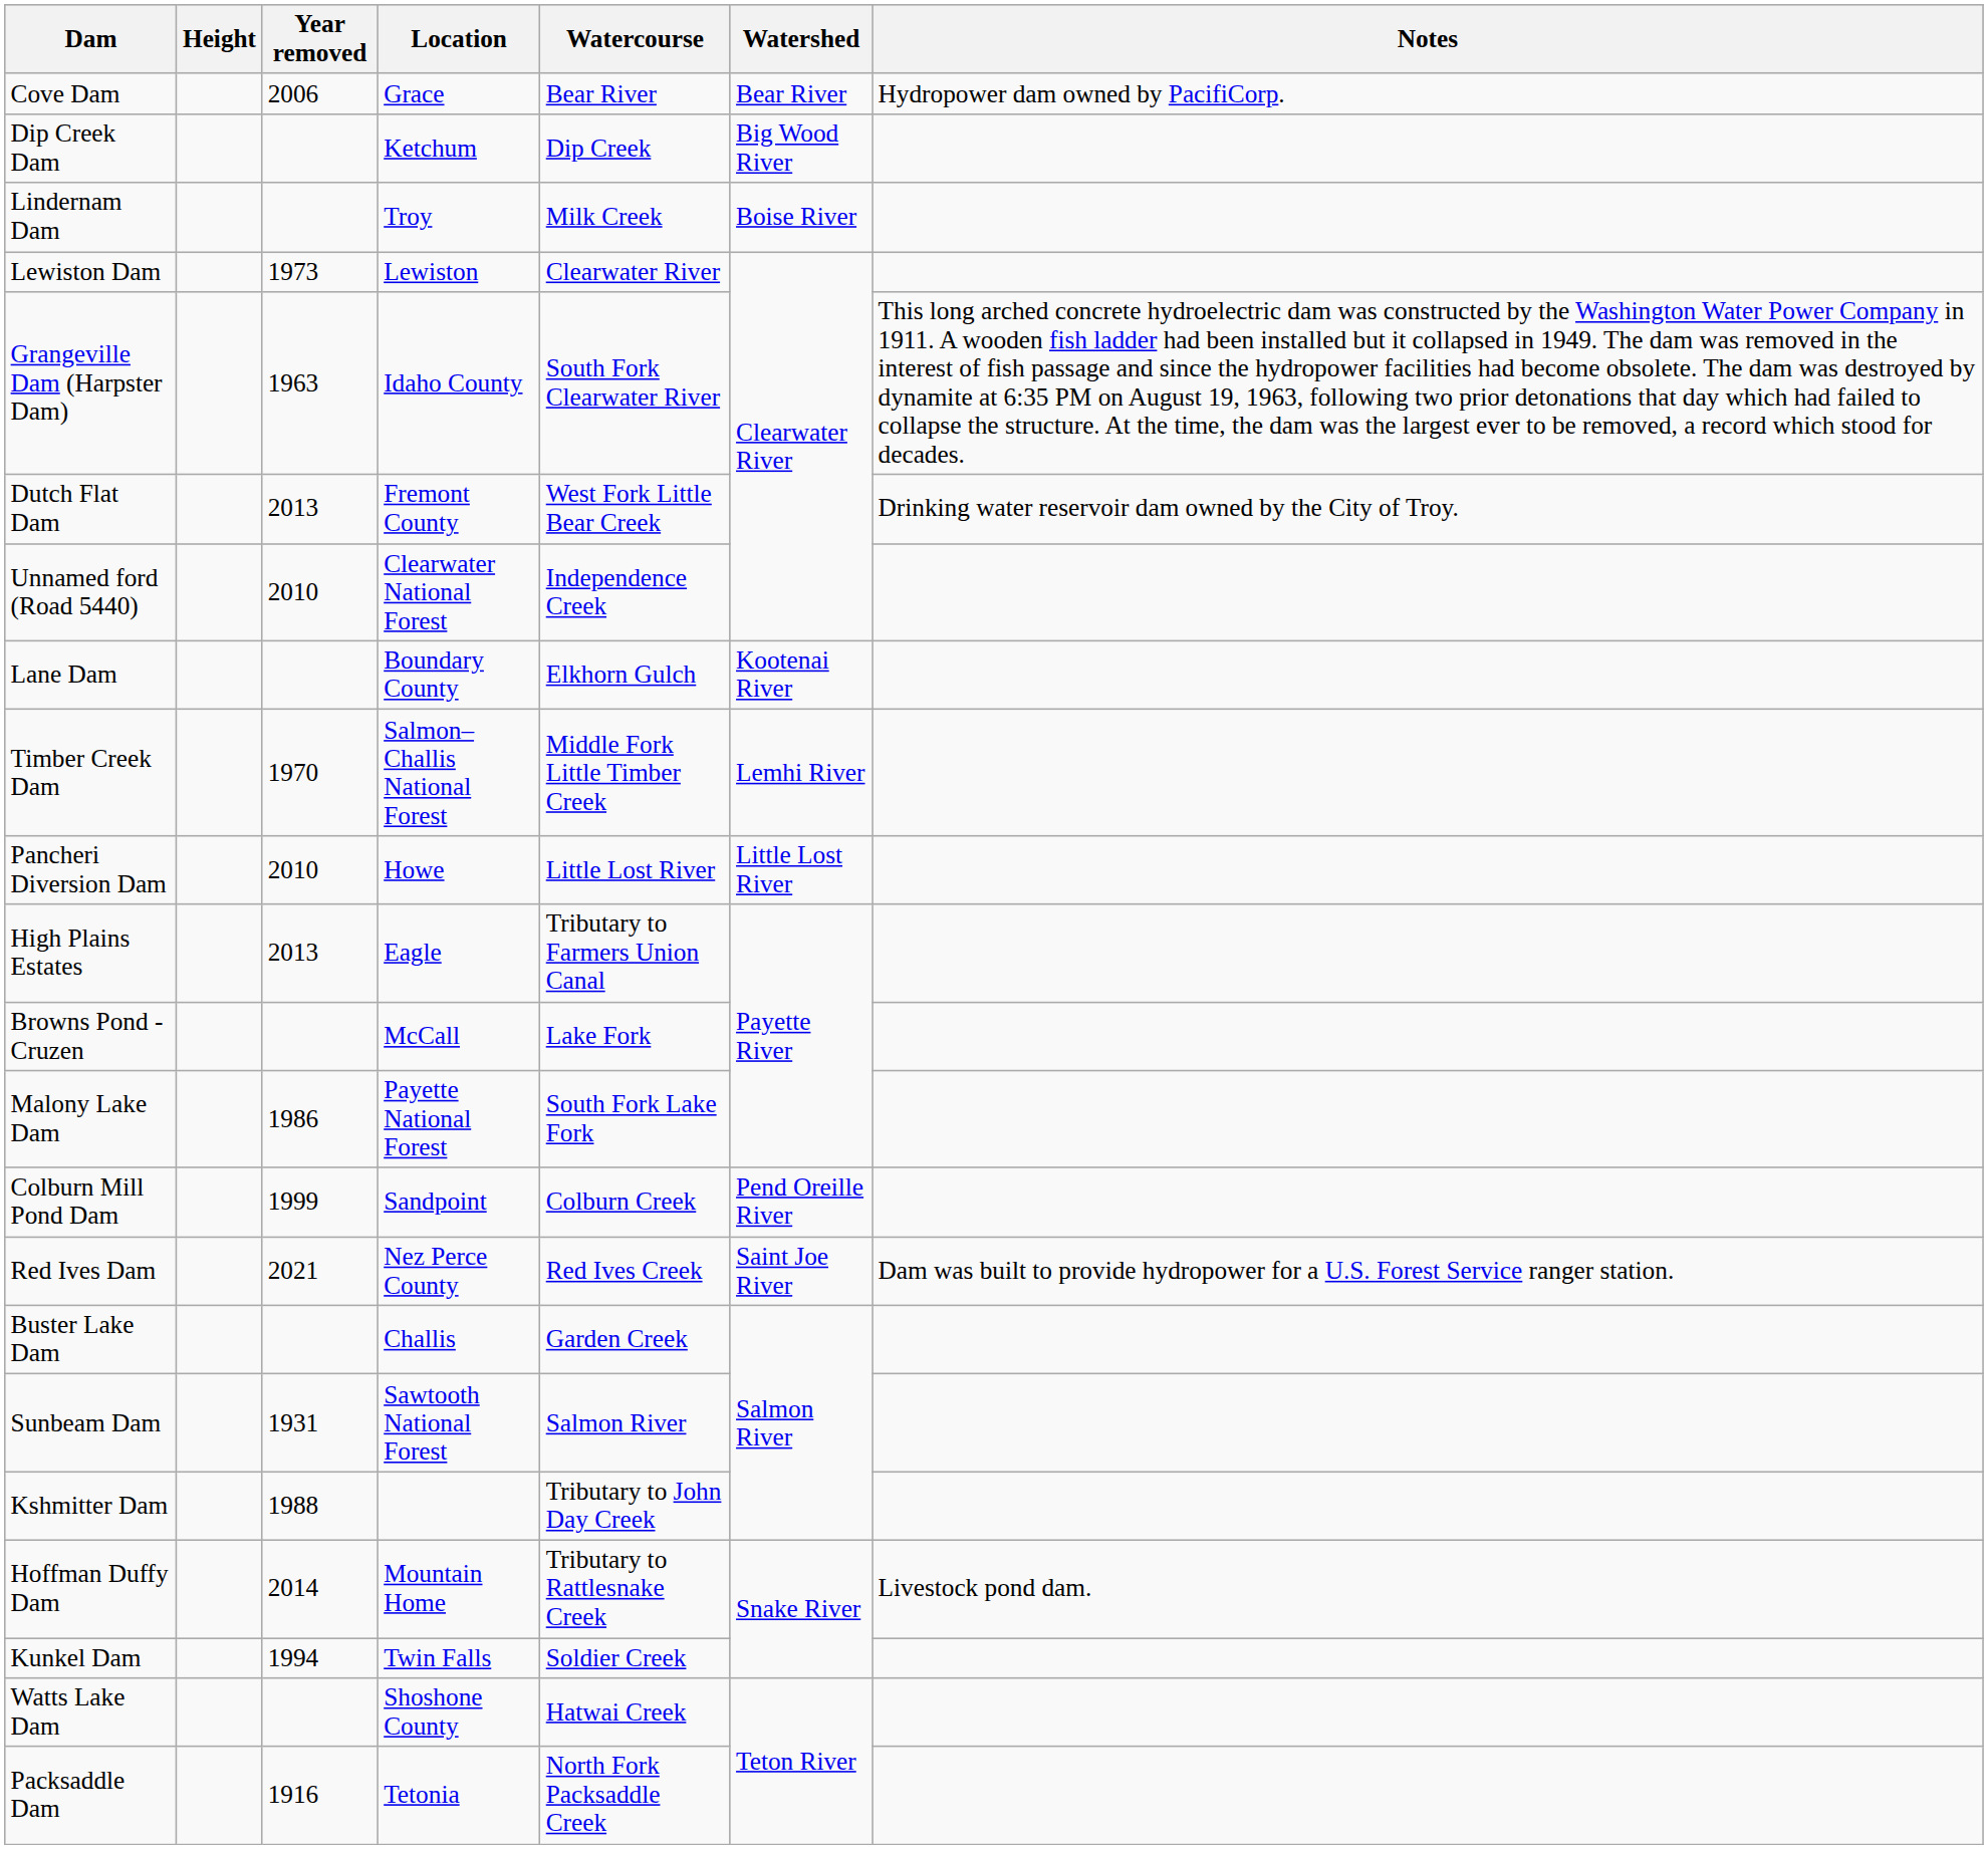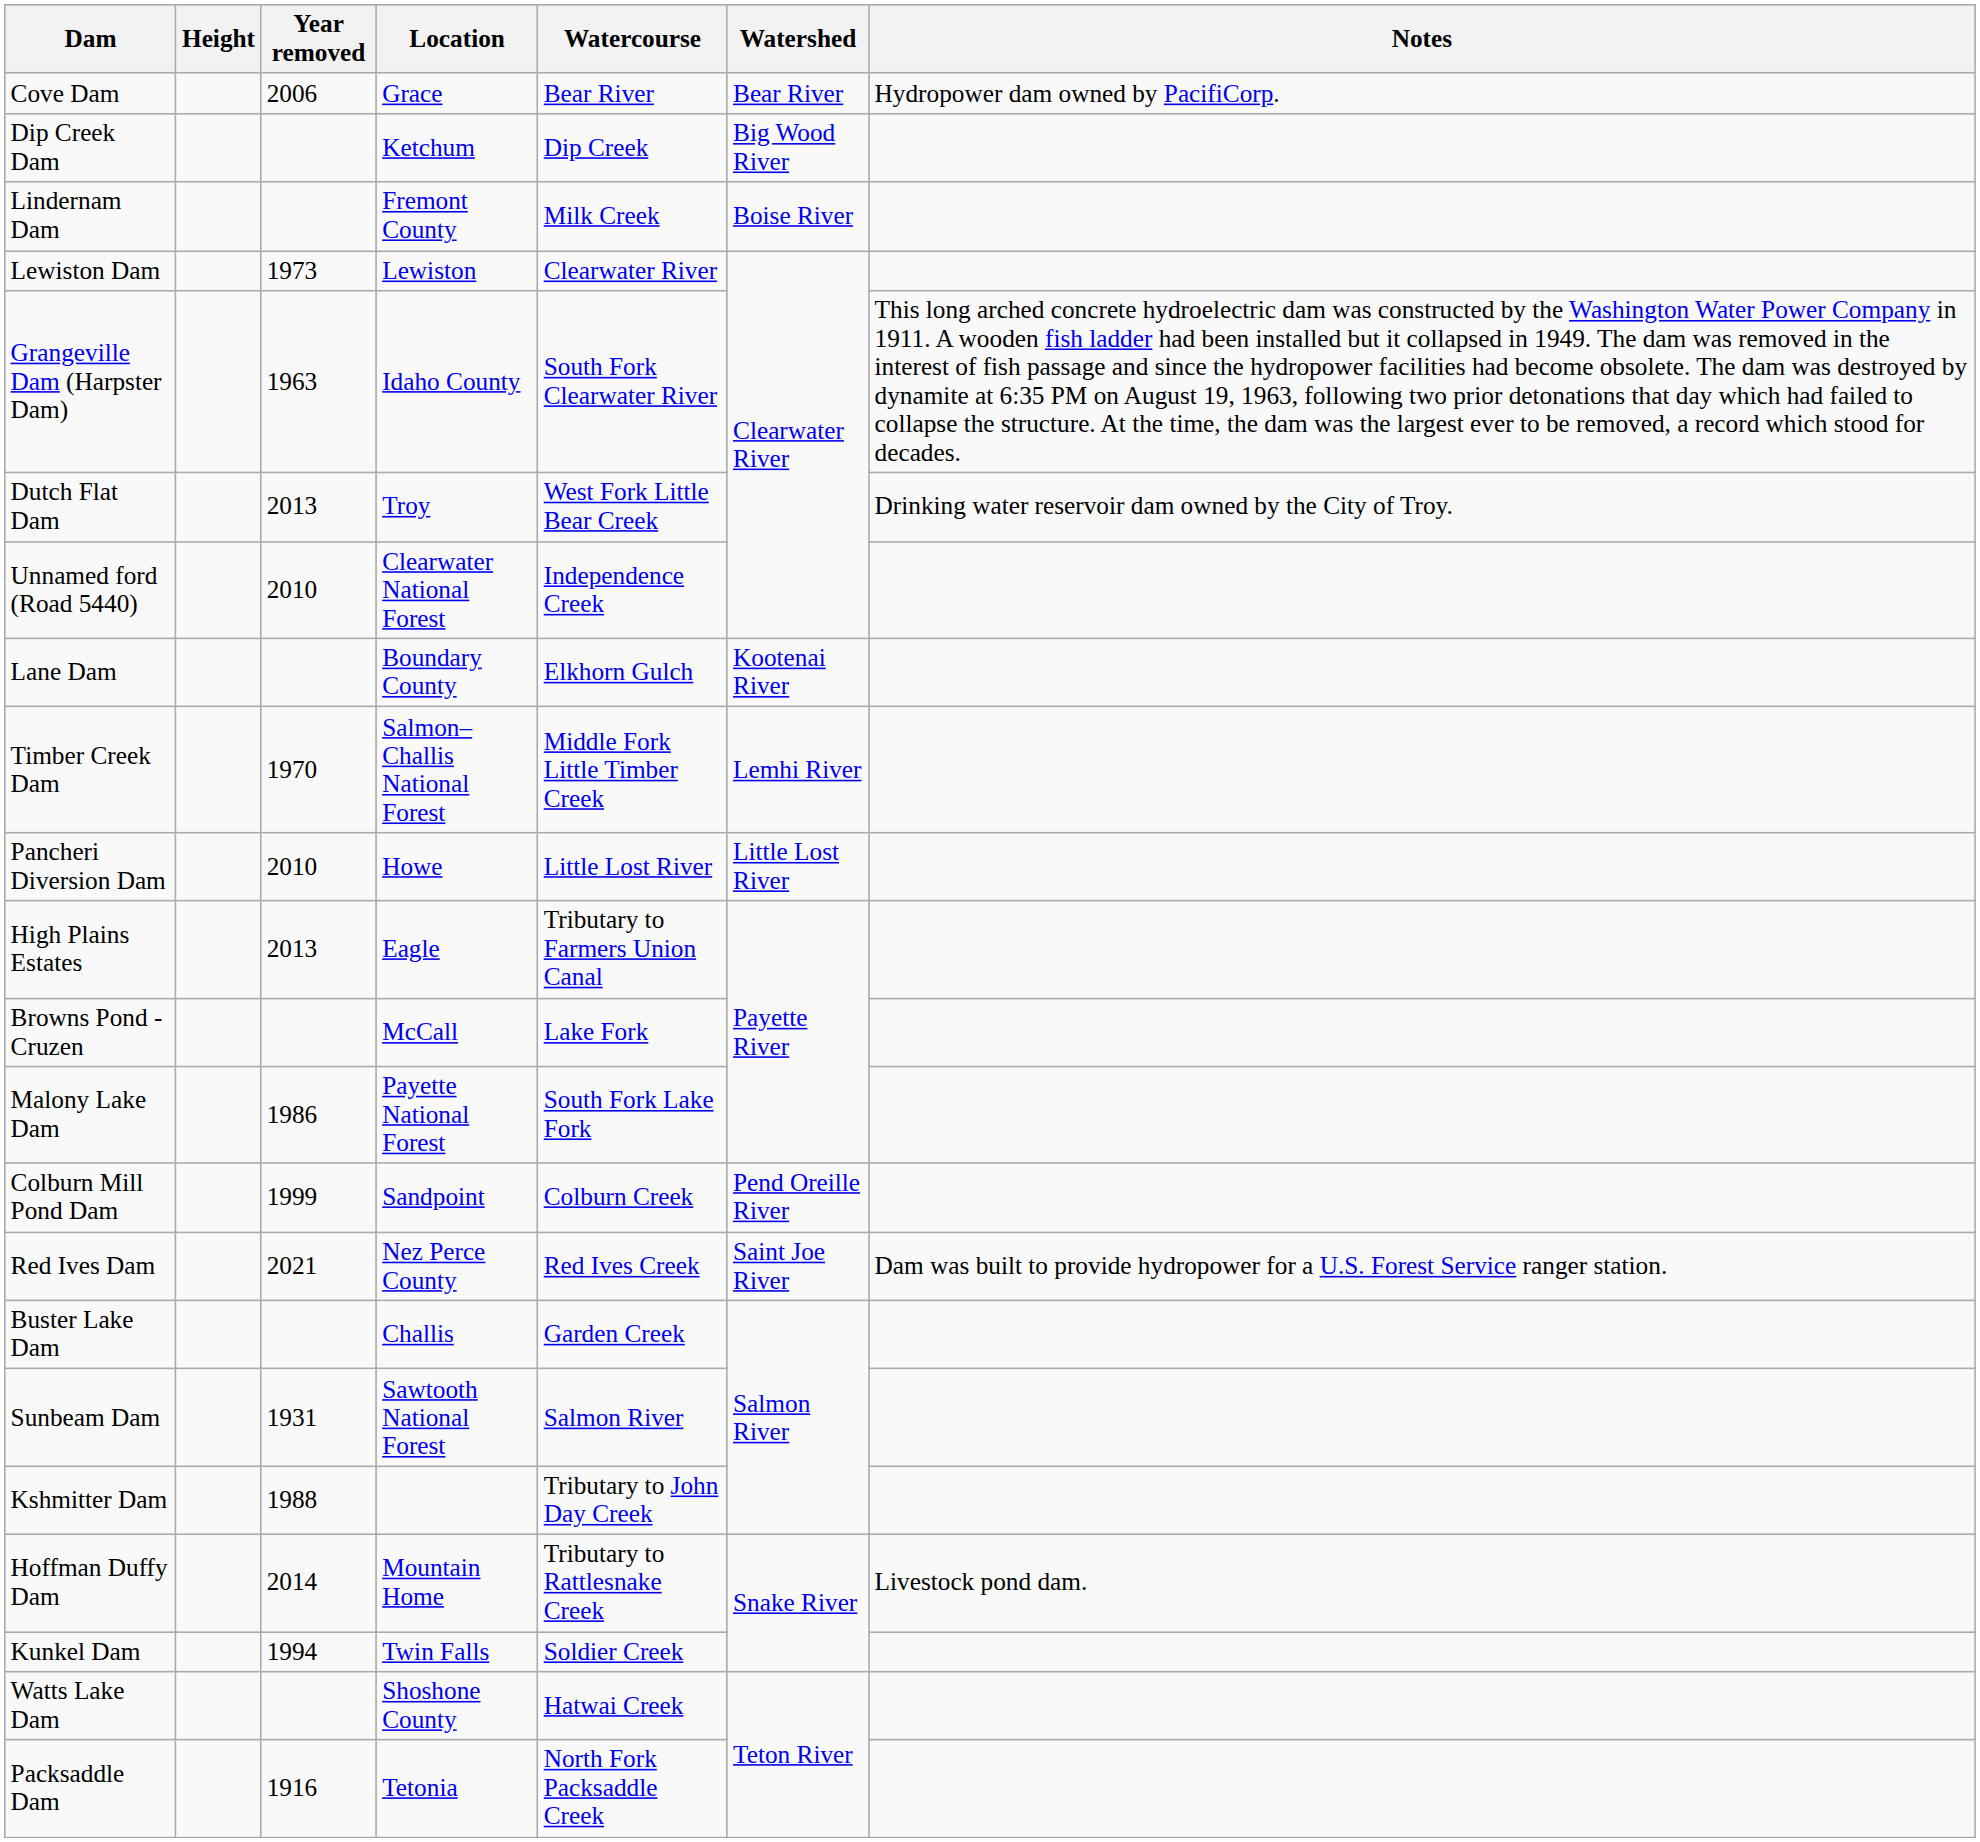Lindernam Dam | Location: Troy -> Fremont County
Dutch Flat Dam | Location: Fremont County -> Troy
